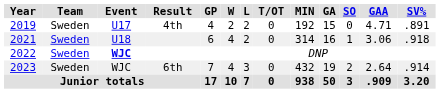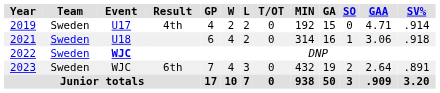2019 | SV%: .891 -> .914
2023 | SV%: .914 -> .891
